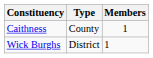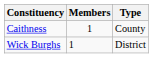columns swapped: Members <-> Type
